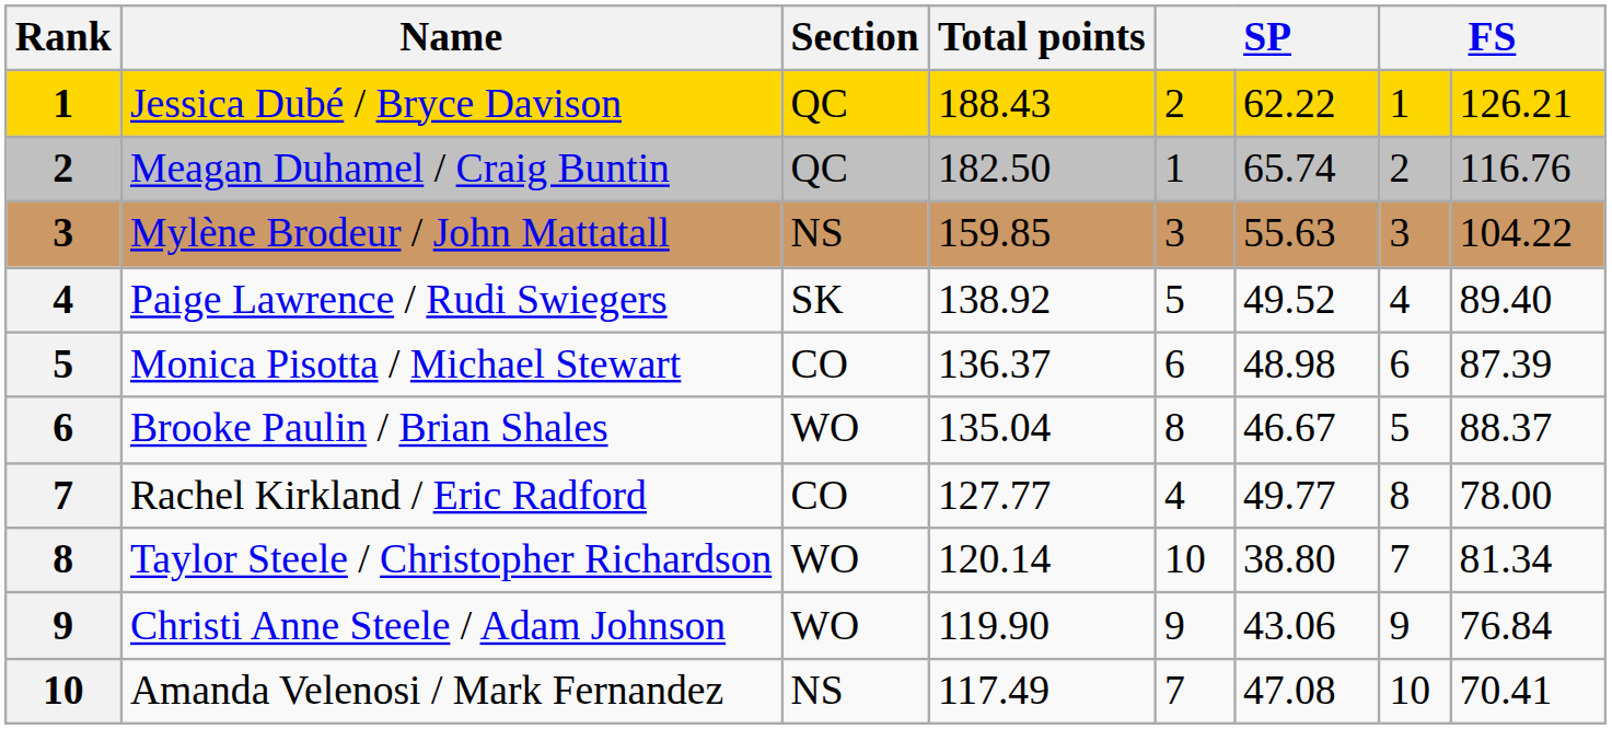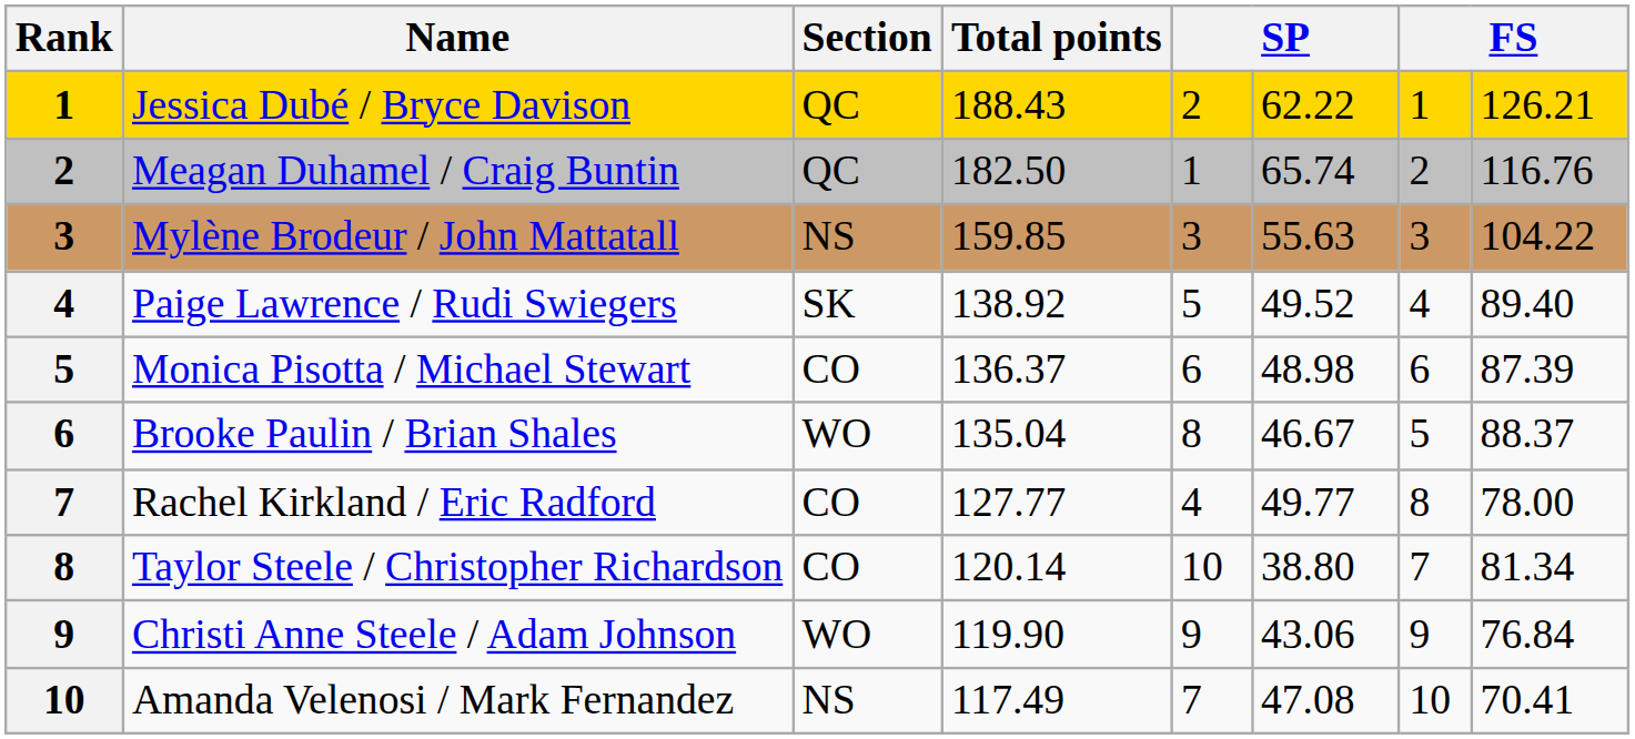Taylor Steele / Christopher Richardson | Section: WO -> CO
